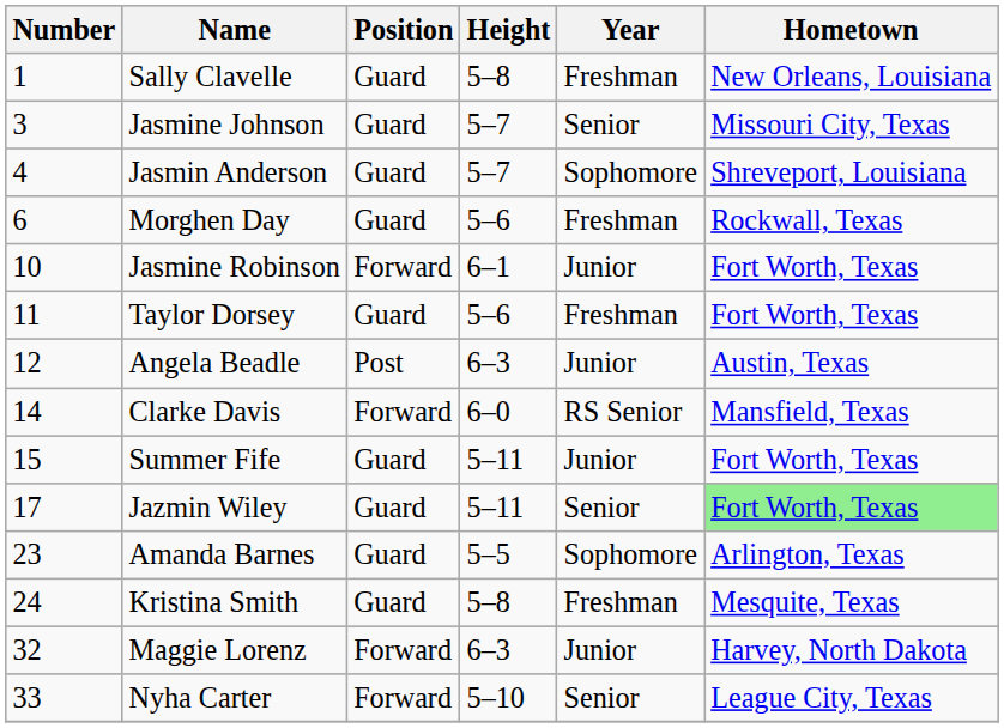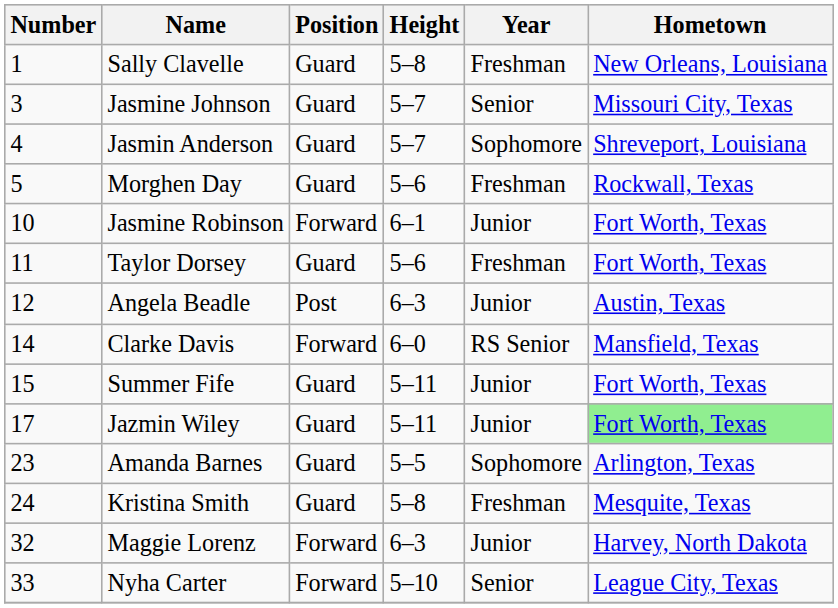Morghen Day | Number: 6 -> 5
Jazmin Wiley | Year: Senior -> Junior
